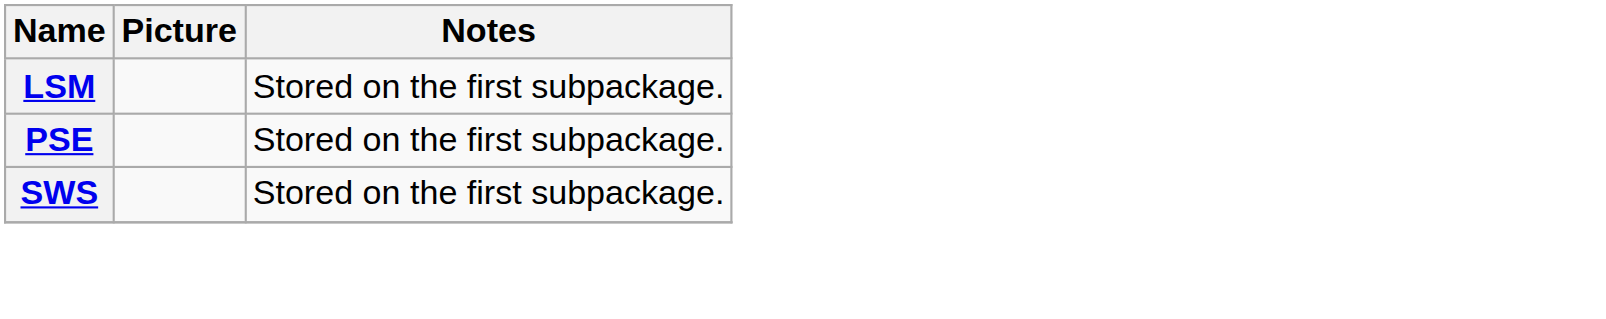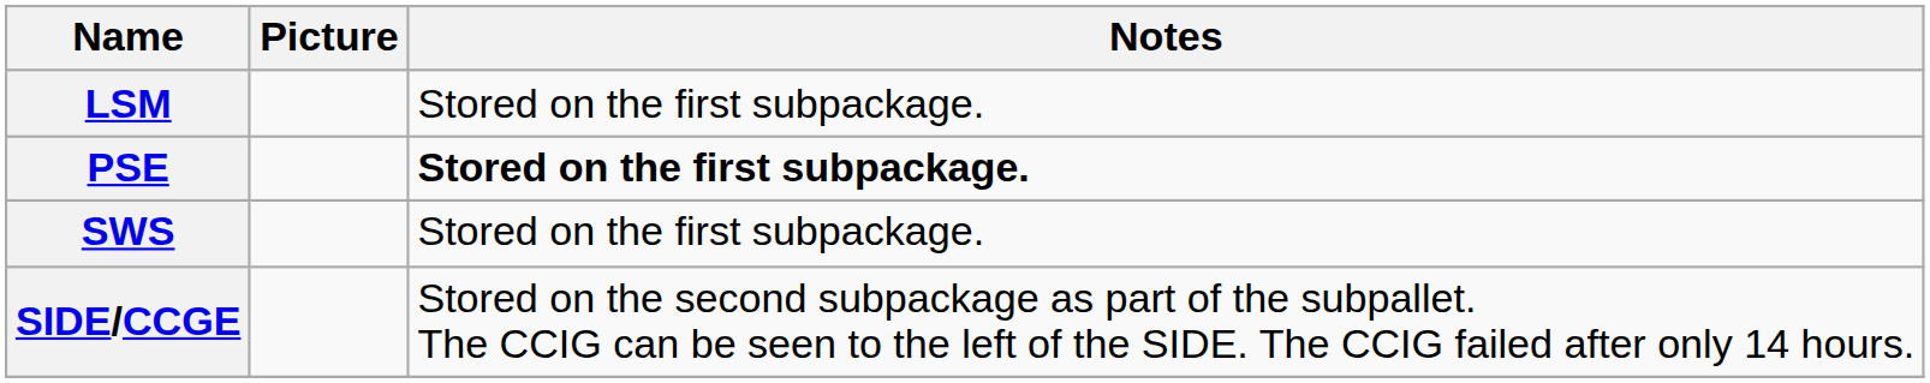PSE | Notes: normal -> bold
+ row: SIDE/CCGE | Stored on the second subpackage as part of the subpallet. The CCIG can be seen to the left of the SIDE. The CCIG failed after only 14 hours.
